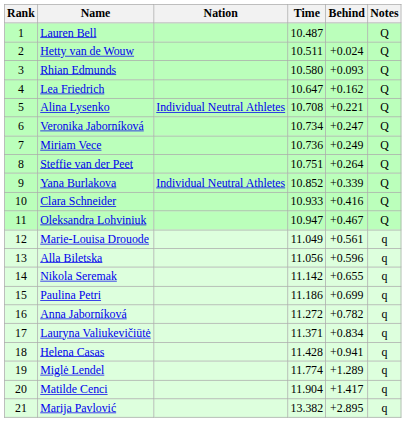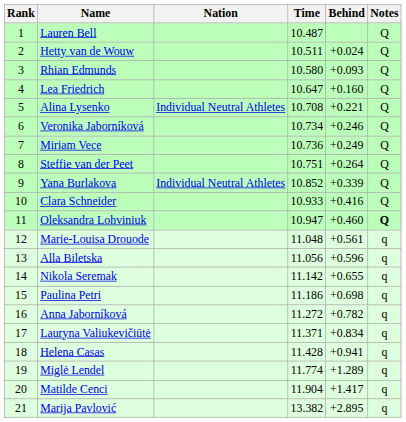Lea Friedrich | Behind: +0.162 -> +0.160
Veronika Jaborníková | Behind: +0.247 -> +0.246
Oleksandra Lohviniuk | Behind: +0.467 -> +0.460
Oleksandra Lohviniuk | Notes: normal -> bold
Marie-Louisa Drouode | Time: 11.049 -> 11.048
Paulina Petri | Behind: +0.699 -> +0.698
